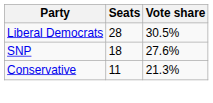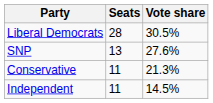SNP | Seats: 18 -> 13
+ row: Independent | 11 | 14.5%
